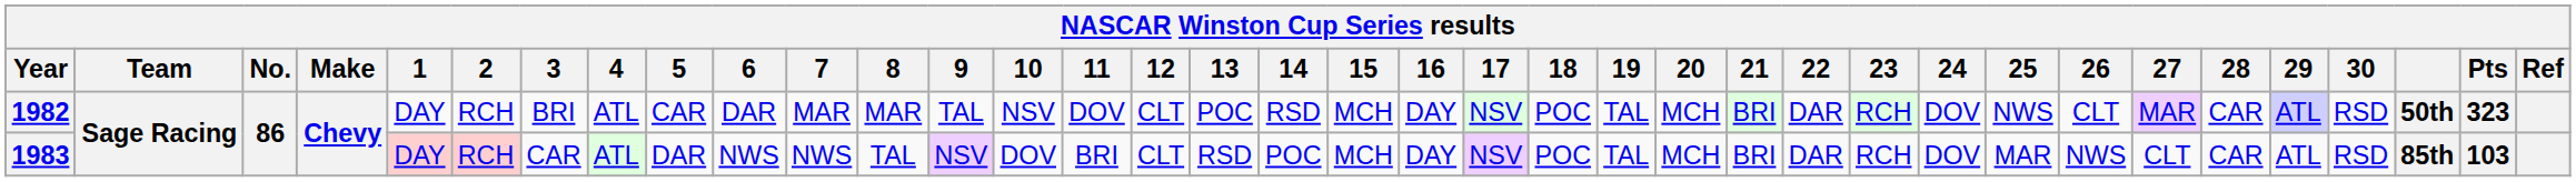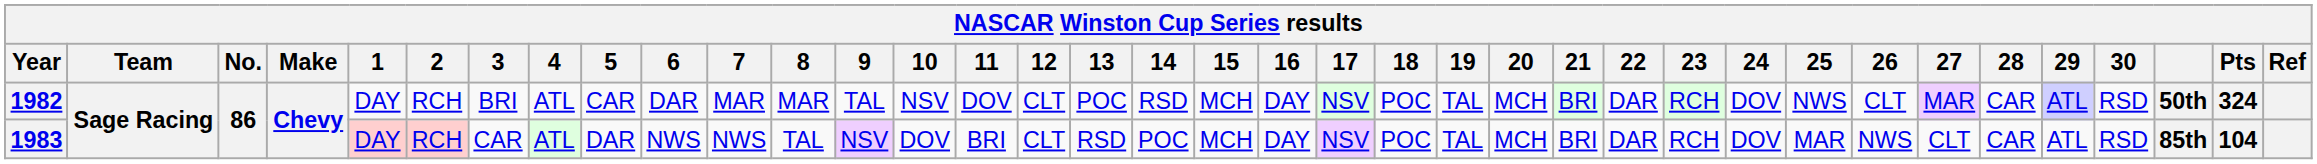1982 | Pts: 323 -> 324
1983 | Pts: 103 -> 104
